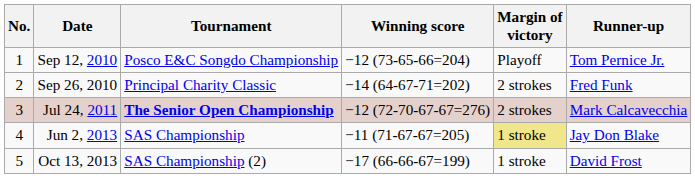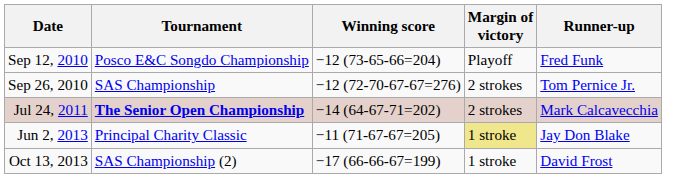- column: No. | 1 | 2 | 3 | 4 | 5
Sep 12, 2010 | Runner-up: Tom Pernice Jr. -> Fred Funk
Sep 26, 2010 | Tournament: Principal Charity Classic -> SAS Championship
Sep 26, 2010 | Winning score: −14 (64-67-71=202) -> −12 (72-70-67-67=276)
Sep 26, 2010 | Runner-up: Fred Funk -> Tom Pernice Jr.
Jul 24, 2011 | Winning score: −12 (72-70-67-67=276) -> −14 (64-67-71=202)
Jun 2, 2013 | Tournament: SAS Championship -> Principal Charity Classic
